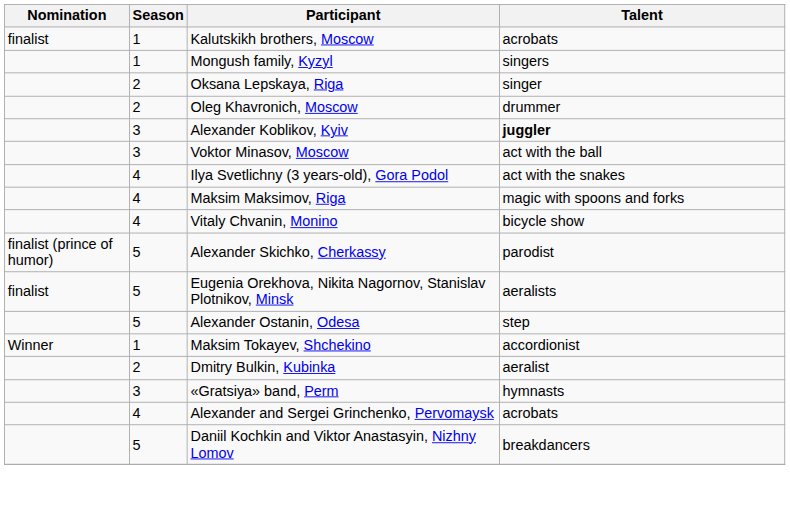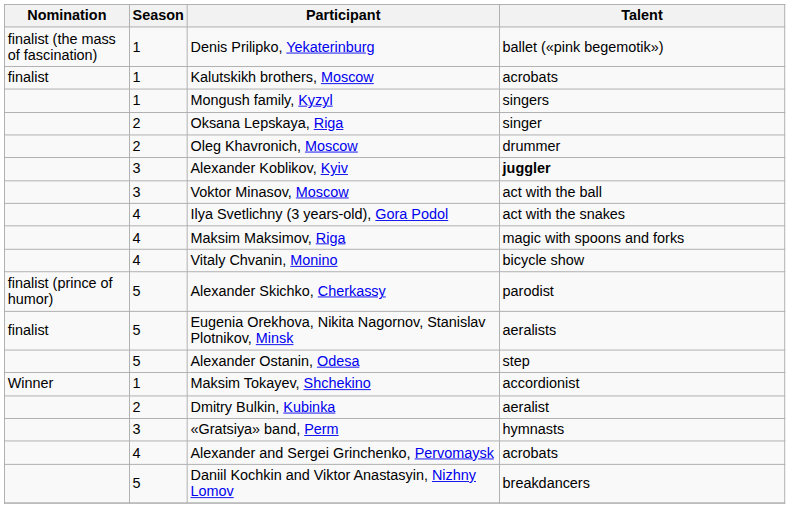+ row: finalist (the mass of fascination) | 1 | Denis Prilipko, Yekaterinburg | ballet («pink begemotik»)
